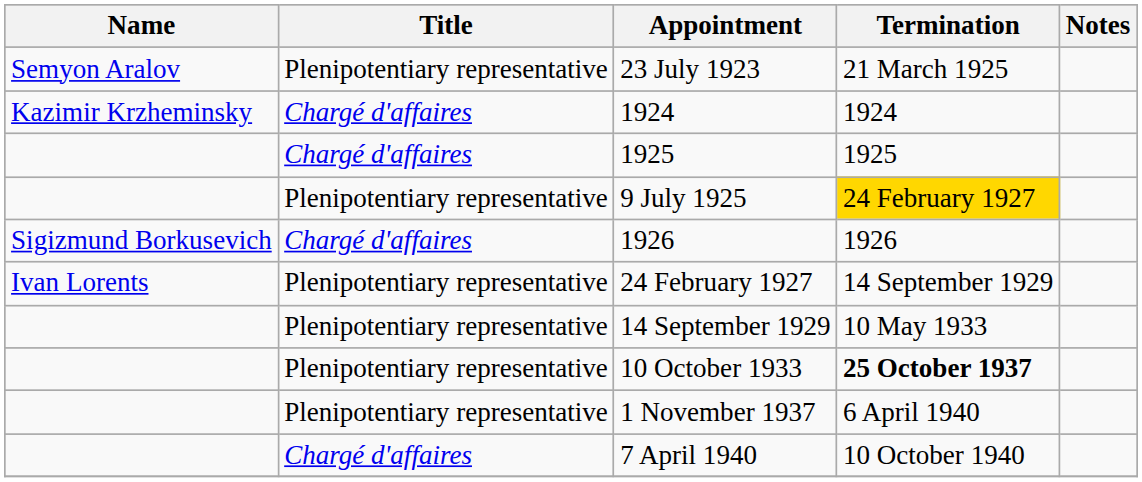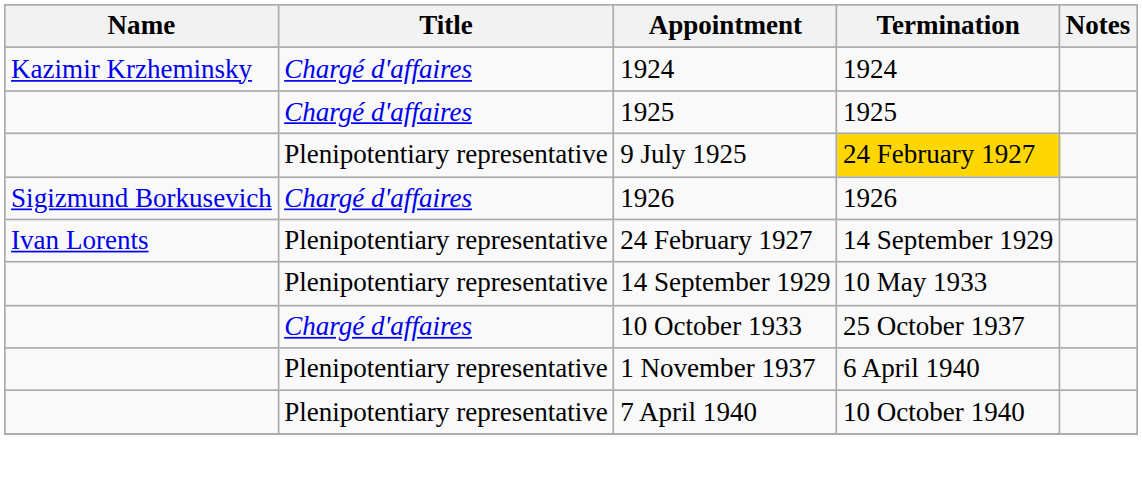- row: Semyon Aralov | Plenipotentiary representative | 23 July 1923 | 21 March 1925
10 October 1933 | Title: Plenipotentiary representative -> Chargé d'affaires
10 October 1933 | Termination: bold -> normal
7 April 1940 | Title: Chargé d'affaires -> Plenipotentiary representative
